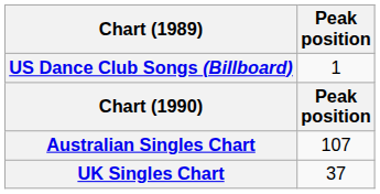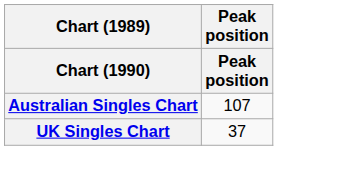- row: US Dance Club Songs (Billboard) | 1
